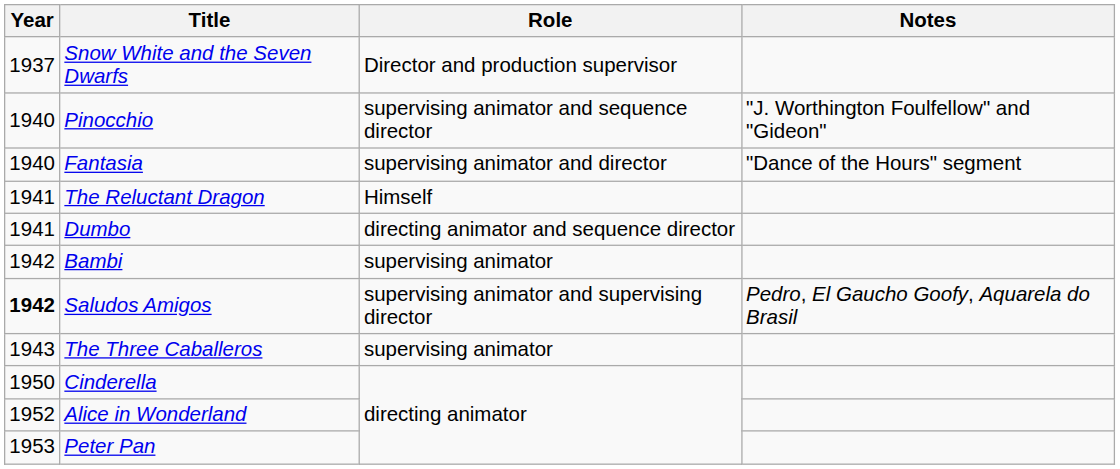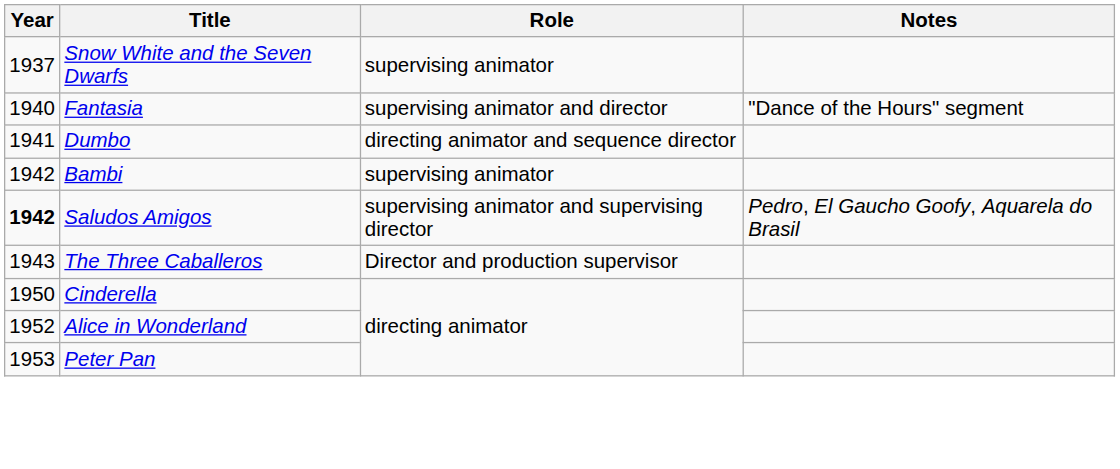Snow White and the Seven Dwarfs | Role: Director and production supervisor -> supervising animator
- row: 1940 | Pinocchio | supervising animator and sequence director | "J. Worthington Foulfellow" and "Gideon"
- row: 1941 | The Reluctant Dragon | Himself
The Three Caballeros | Role: supervising animator -> Director and production supervisor
